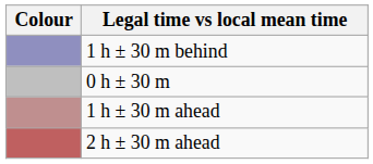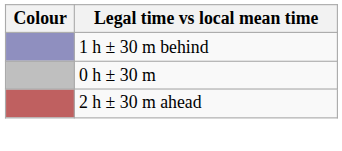- row: 1 h ± 30 m ahead
